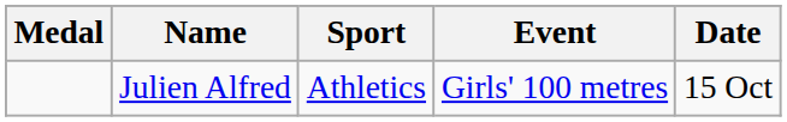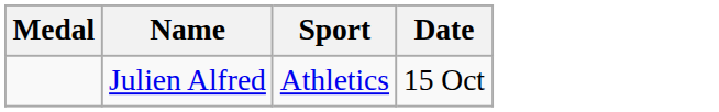- column: Event | Girls' 100 metres
